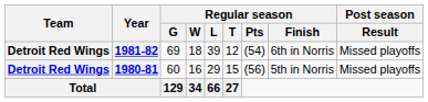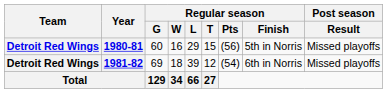rows swapped: 1980-81 <-> 1981-82
